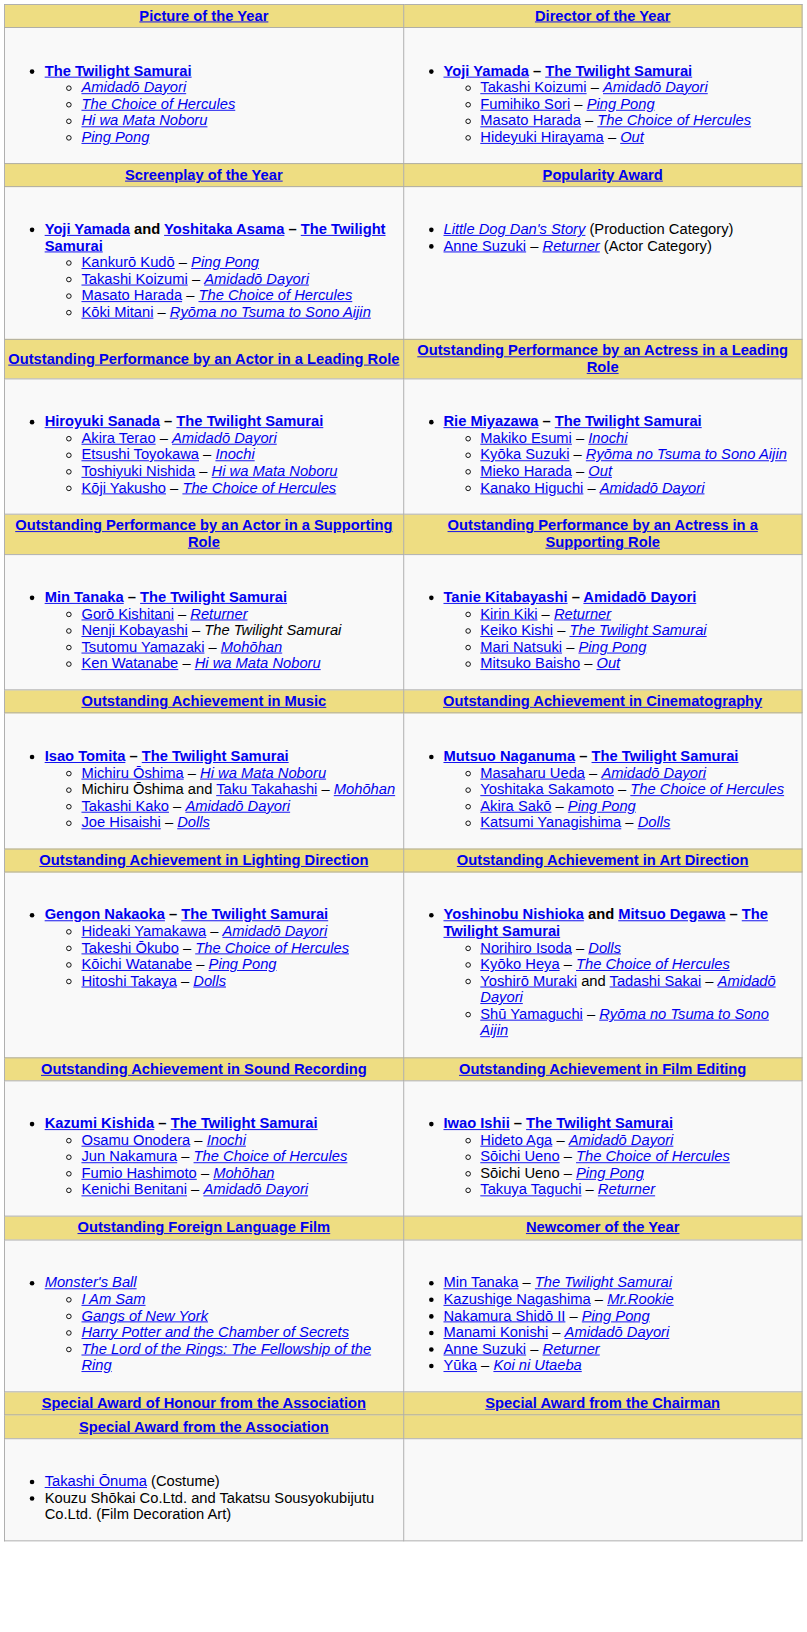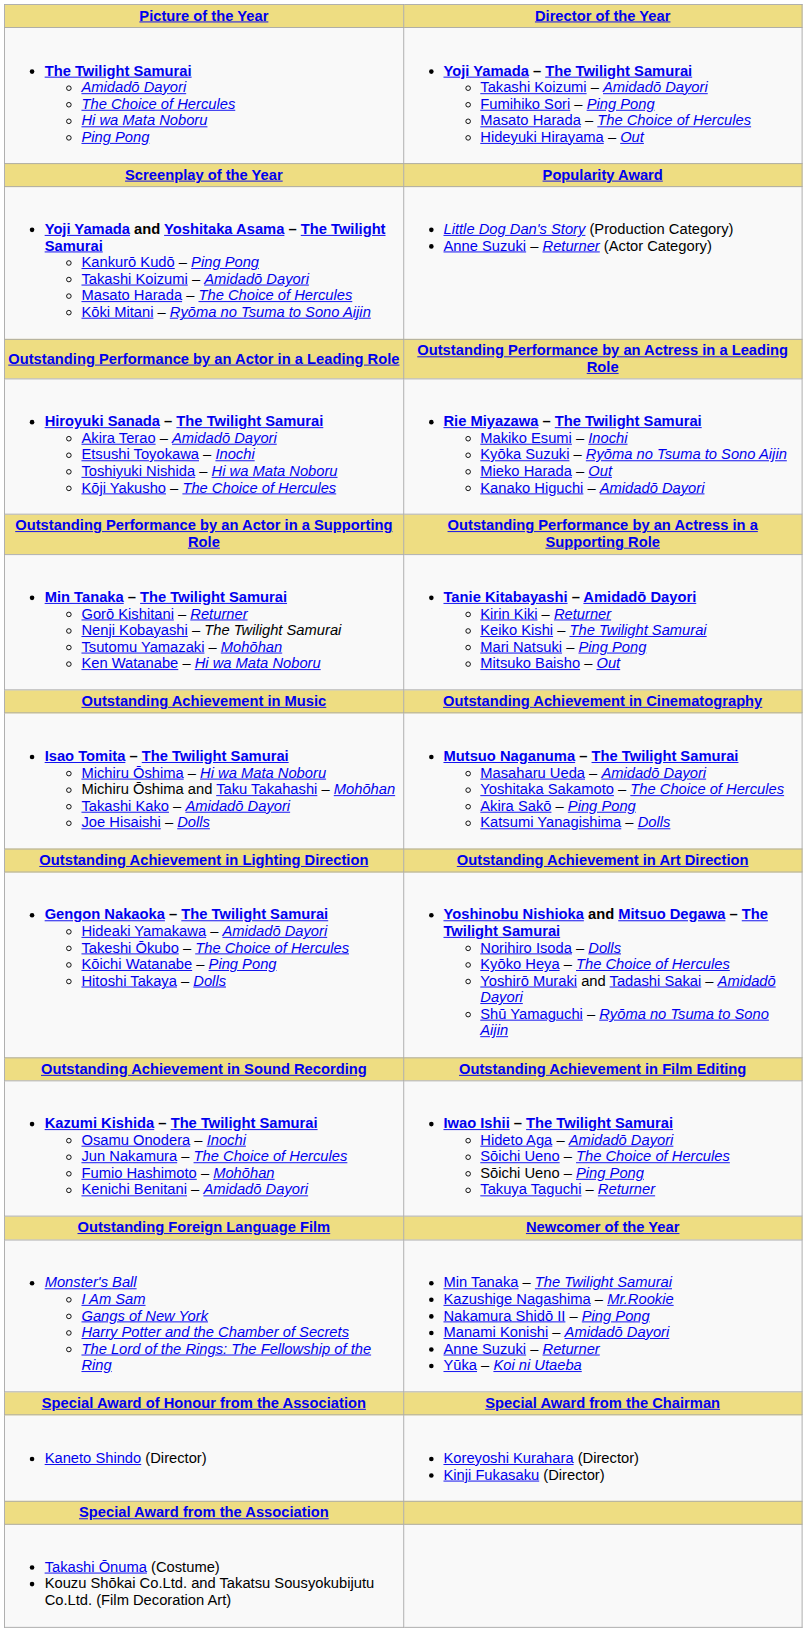+ row: Kaneto Shindo (Director) | Koreyoshi Kurahara (Director) Kinji Fukasaku (Director)
